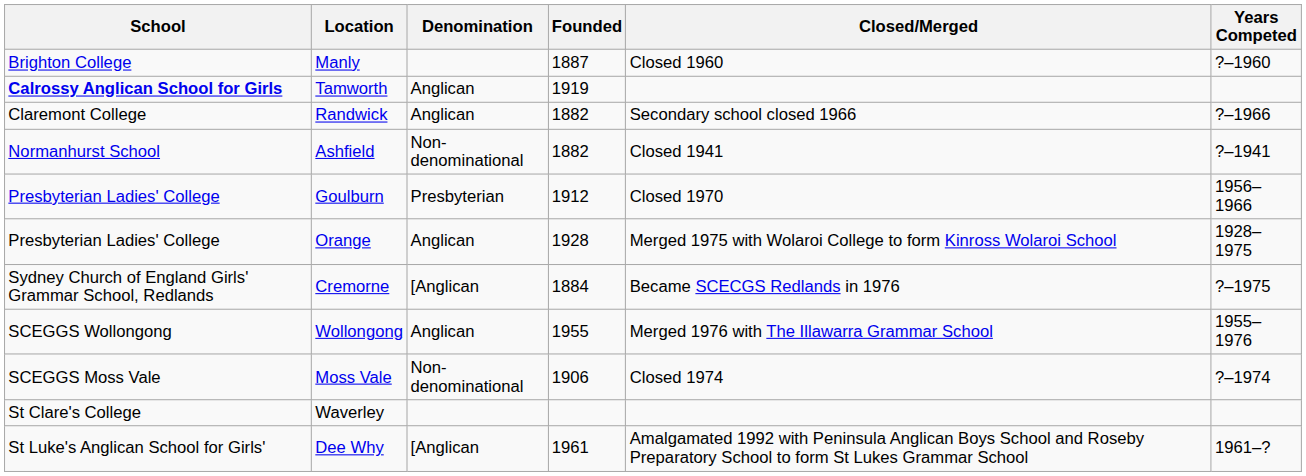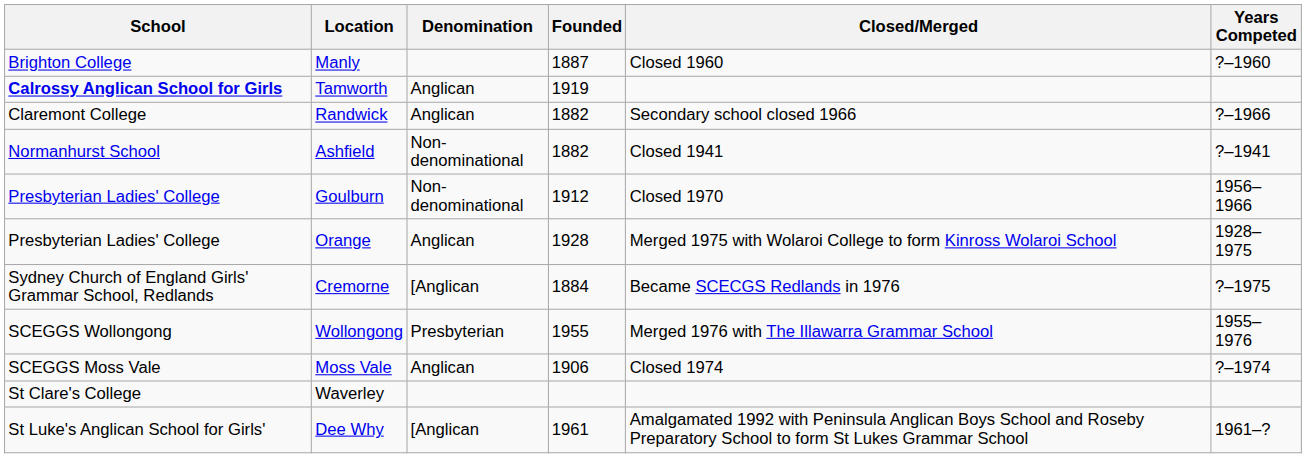Goulburn | Denomination: Presbyterian -> Non-denominational
Wollongong | Denomination: Anglican -> Presbyterian
Moss Vale | Denomination: Non-denominational -> Anglican
